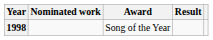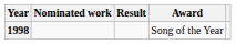columns swapped: Award <-> Result
